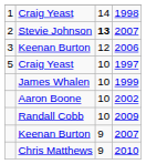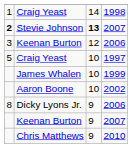Stevie Johnson | column 1: normal -> bold
- row: Randall Cobb | 10 | 2009
+ row: 8 | Dicky Lyons Jr. | 9 | 2006
